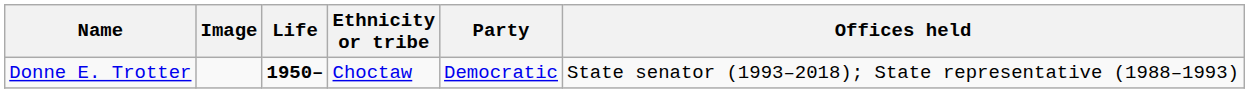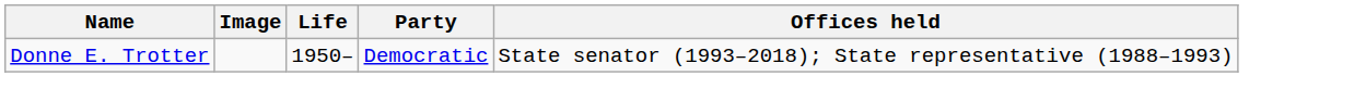- column: Ethnicity or tribe | Choctaw
Donne E. Trotter | Life: bold -> normal
